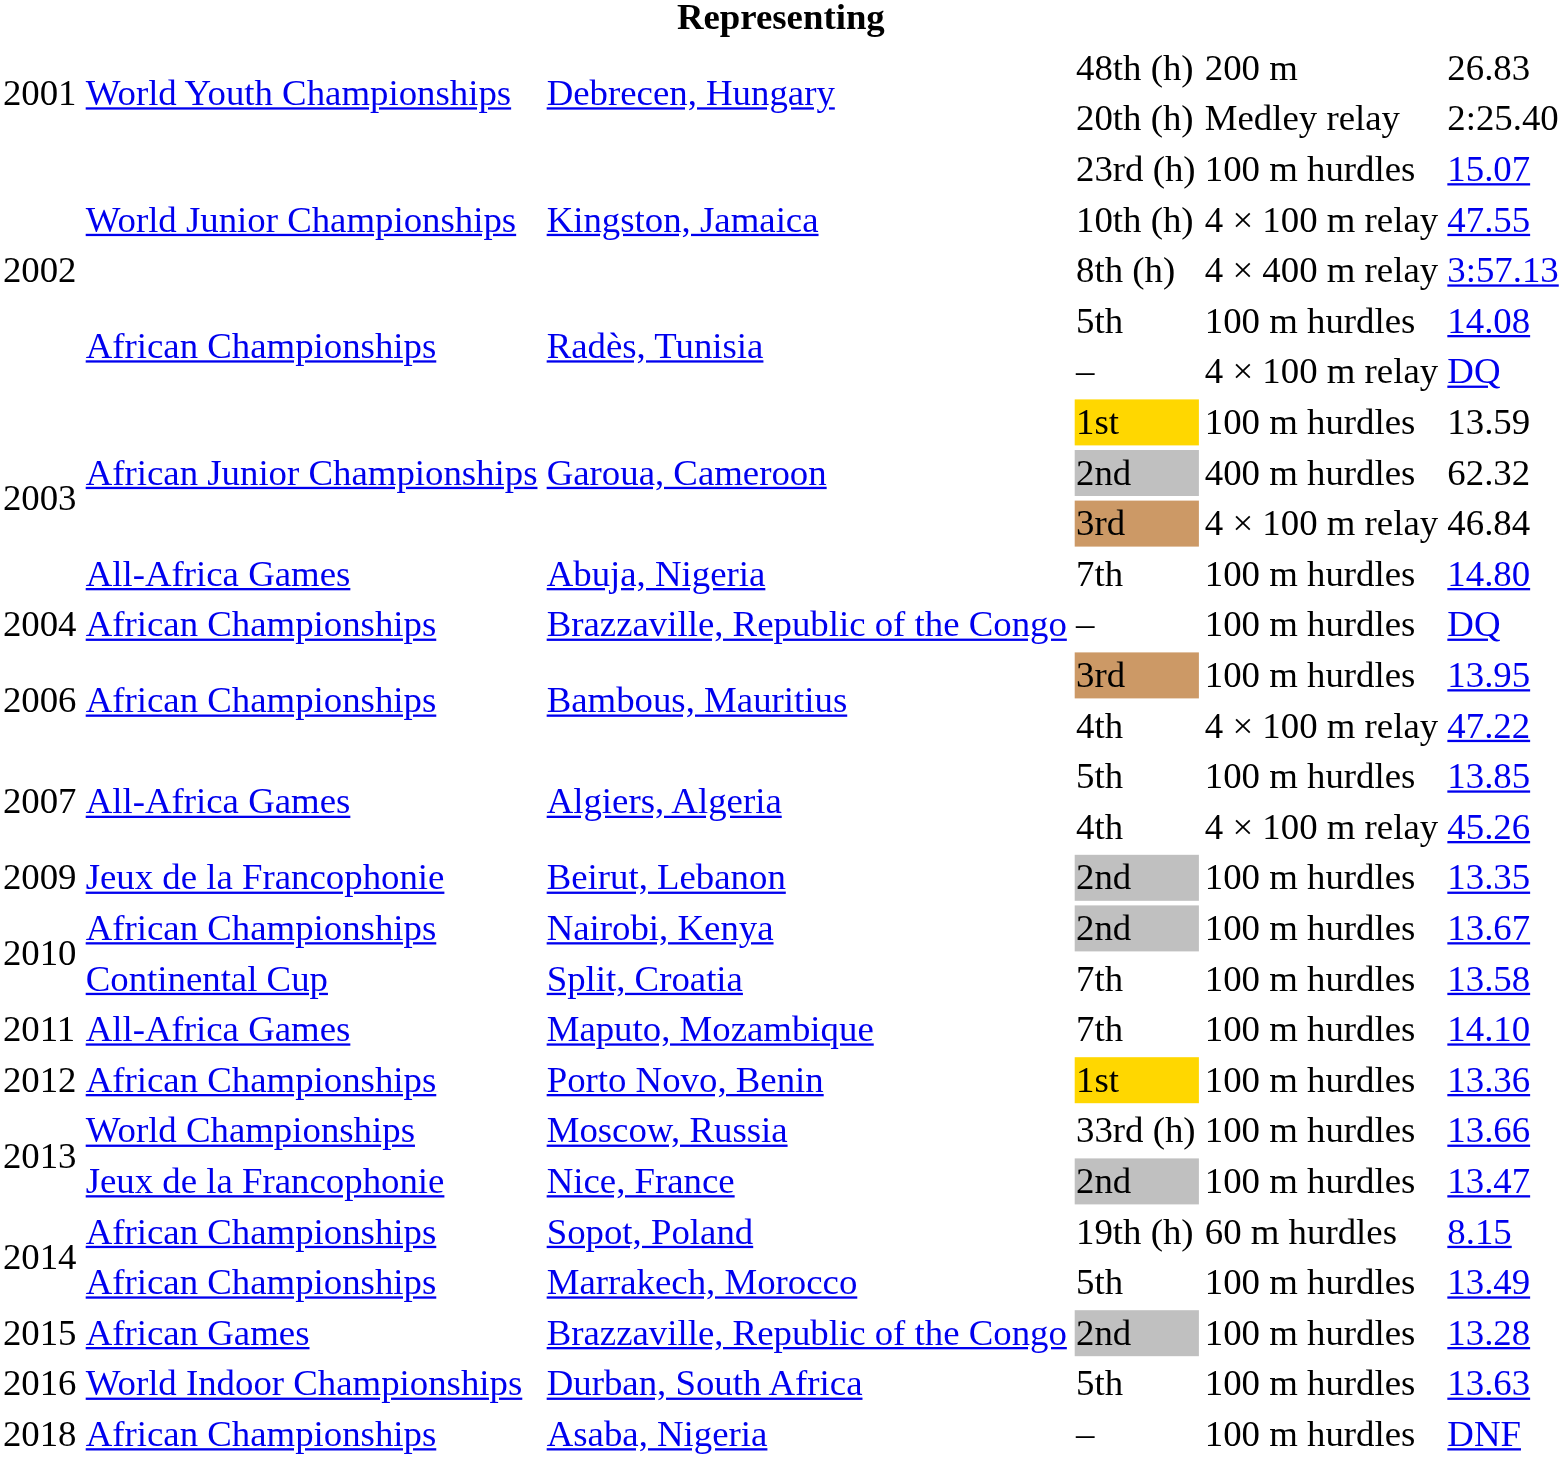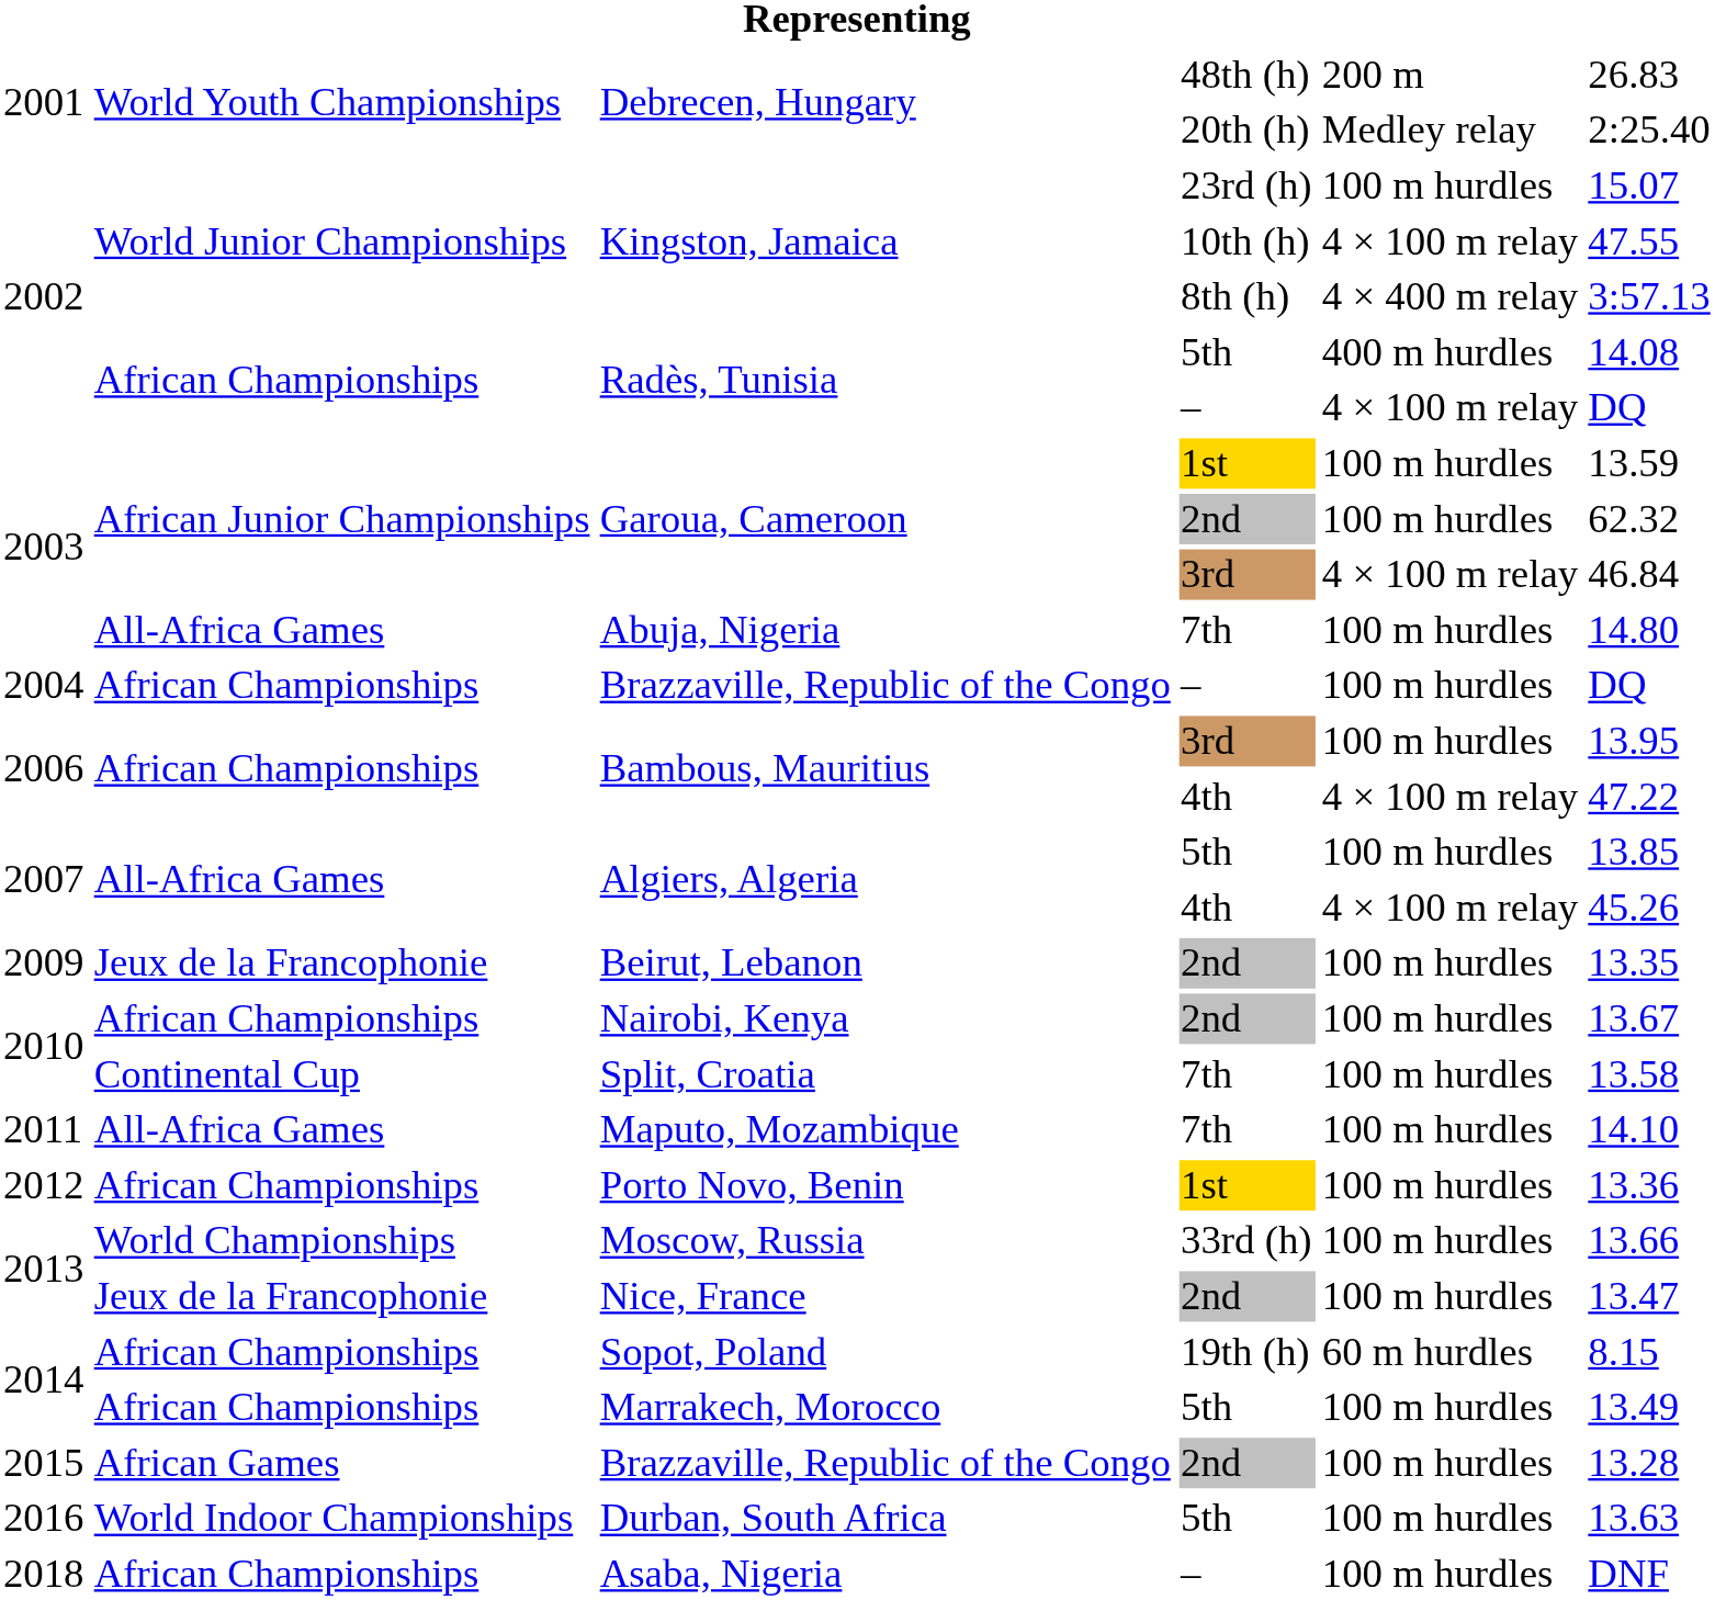Radès, Tunisia / 5th | column 5: 100 m hurdles -> 400 m hurdles
Garoua, Cameroon / 2nd | column 5: 400 m hurdles -> 100 m hurdles
